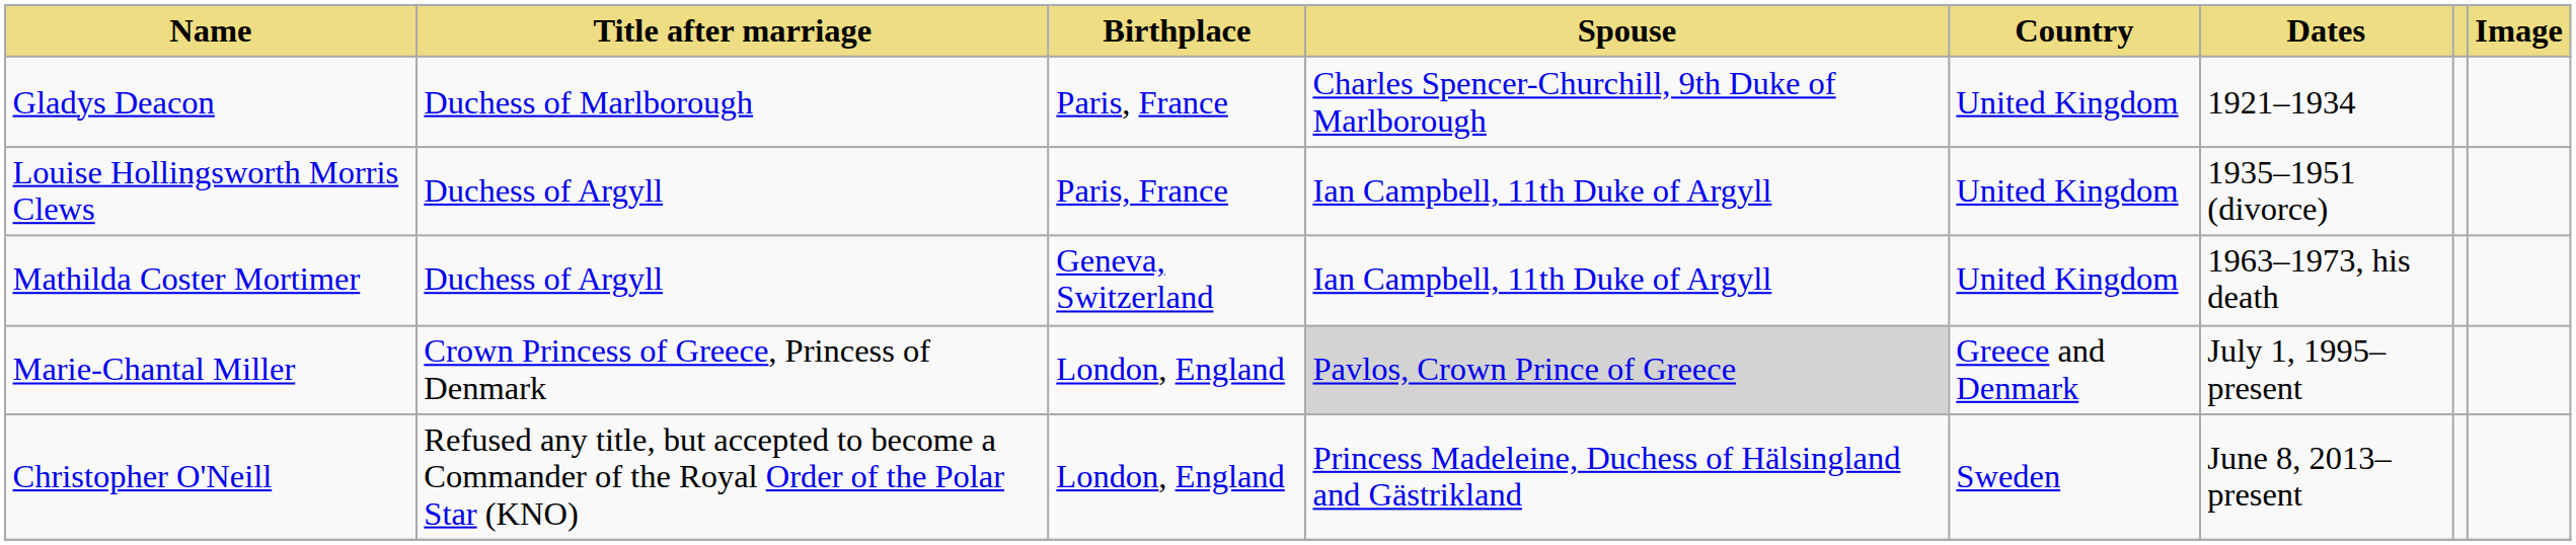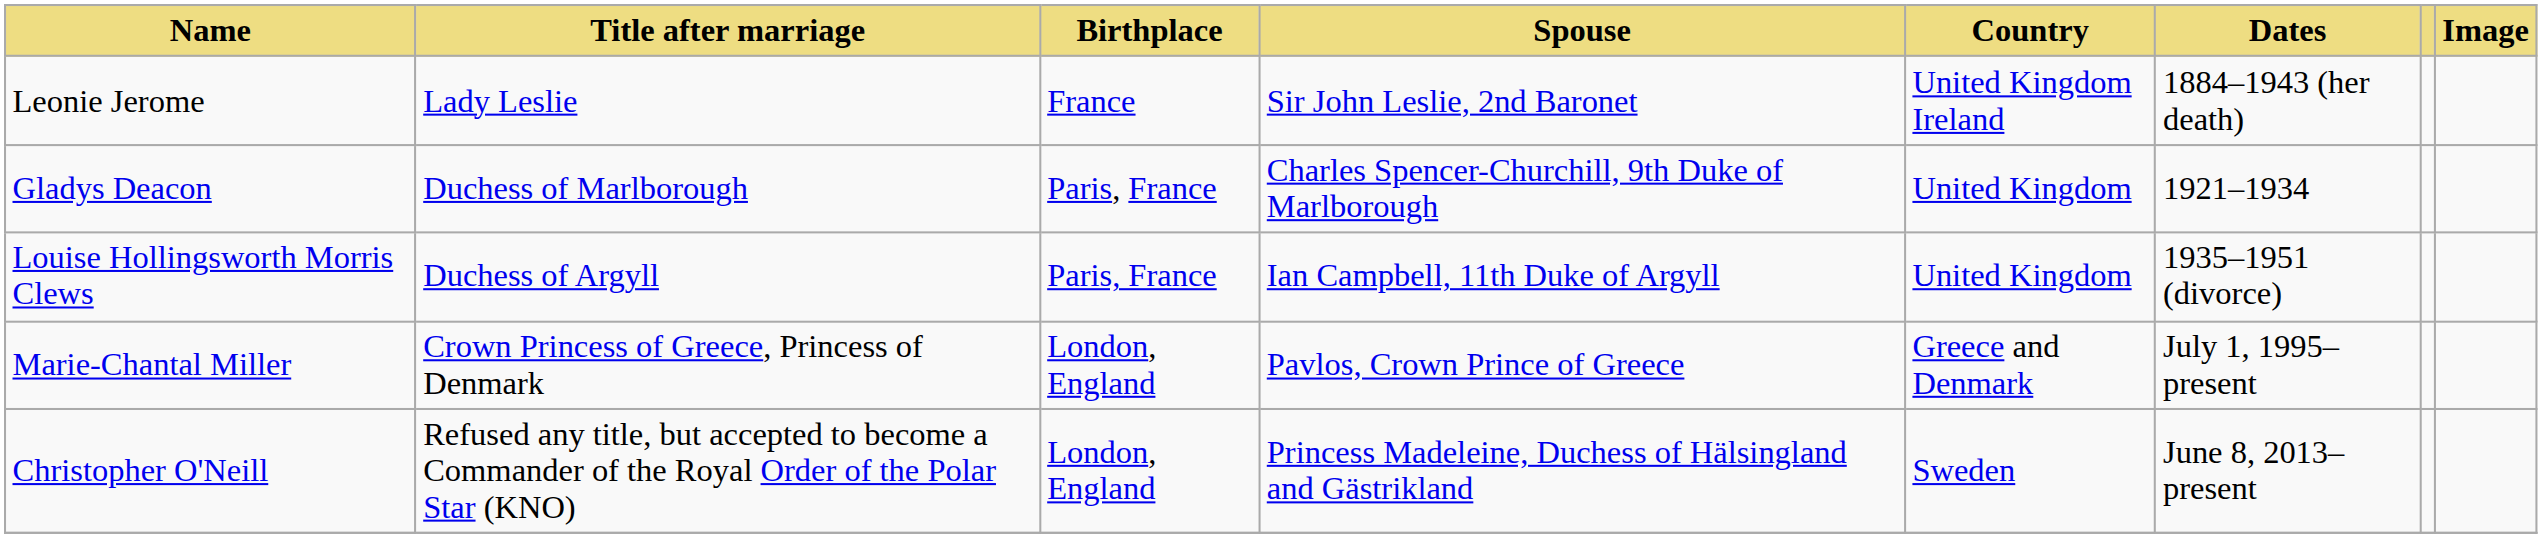+ row: Leonie Jerome | Lady Leslie | France | Sir John Leslie, 2nd Baronet | United Kingdom Ireland | 1884–1943 (her death)
- row: Mathilda Coster Mortimer | Duchess of Argyll | Geneva, Switzerland | Ian Campbell, 11th Duke of Argyll | United Kingdom | 1963–1973, his death
Marie-Chantal Miller | Spouse: lightgrey background -> no background
